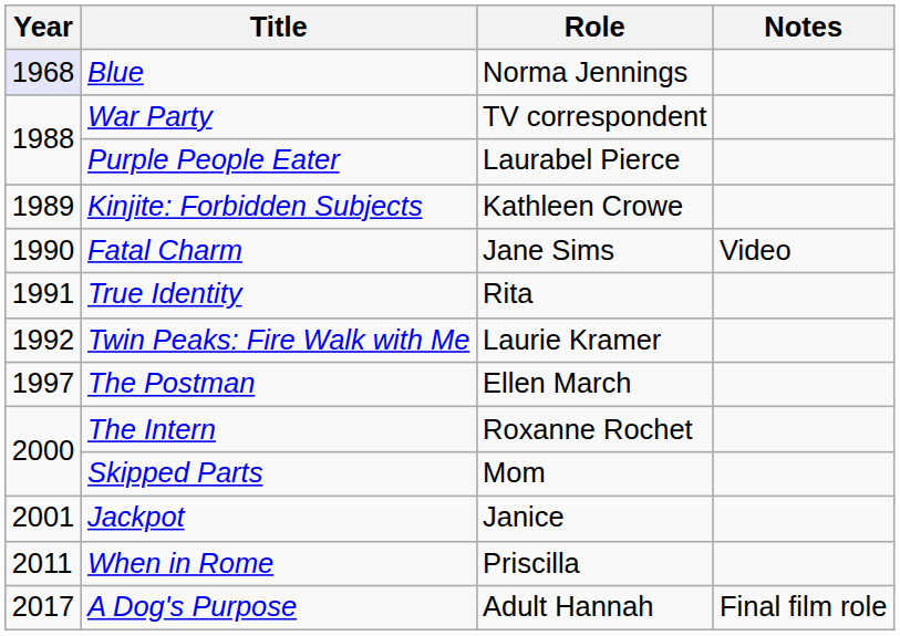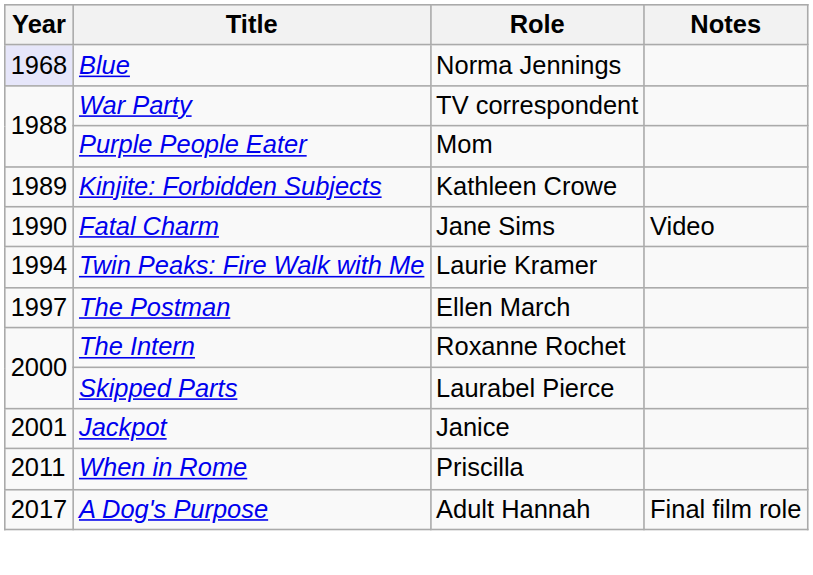Purple People Eater | Role: Laurabel Pierce -> Mom
- row: 1991 | True Identity | Rita
Twin Peaks: Fire Walk with Me | Year: 1992 -> 1994
Skipped Parts | Role: Mom -> Laurabel Pierce
